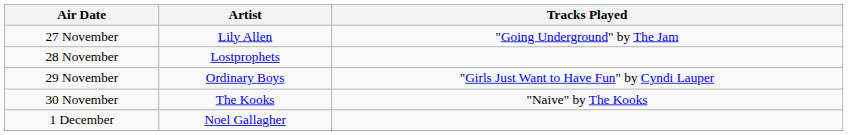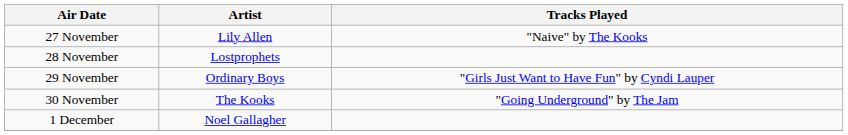27 November | Tracks Played: "Going Underground" by The Jam -> "Naive" by The Kooks
30 November | Tracks Played: "Naive" by The Kooks -> "Going Underground" by The Jam
